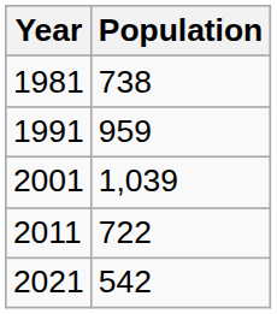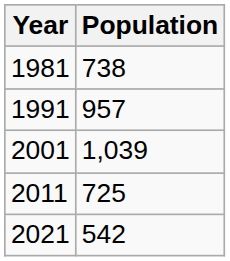1991 | Population: 959 -> 957
2011 | Population: 722 -> 725
